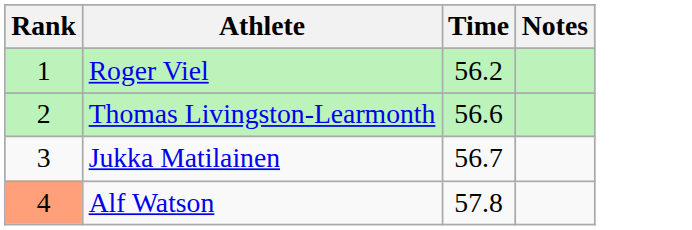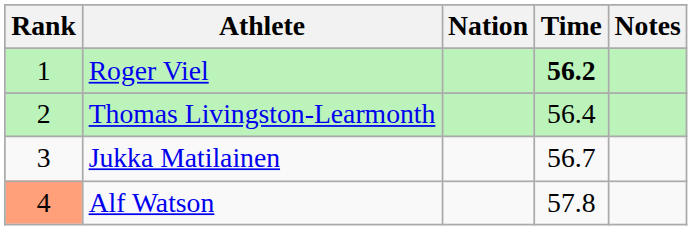+ column: Nation
Roger Viel | Time: normal -> bold
Thomas Livingston-Learmonth | Time: 56.6 -> 56.4
